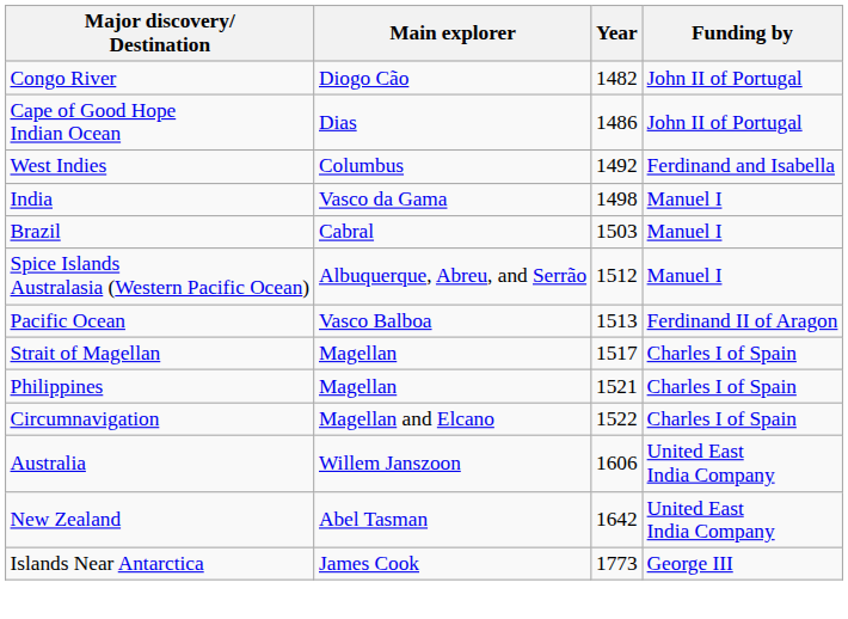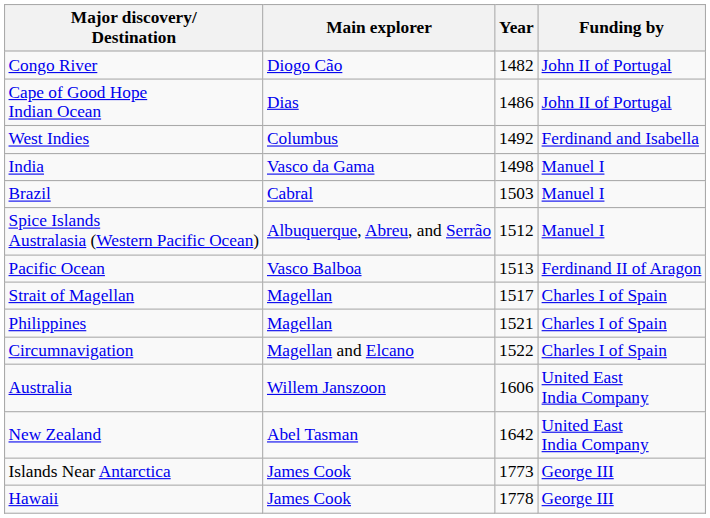+ row: Hawaii | James Cook | 1778 | George III
